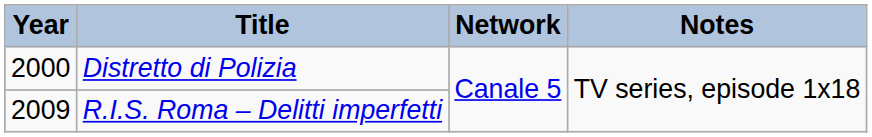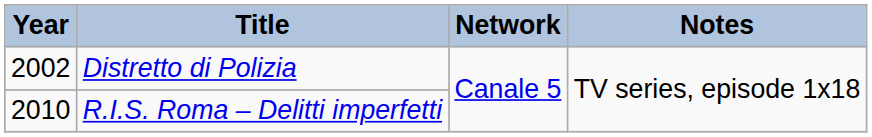Distretto di Polizia | Year: 2000 -> 2002
R.I.S. Roma – Delitti imperfetti | Year: 2009 -> 2010
